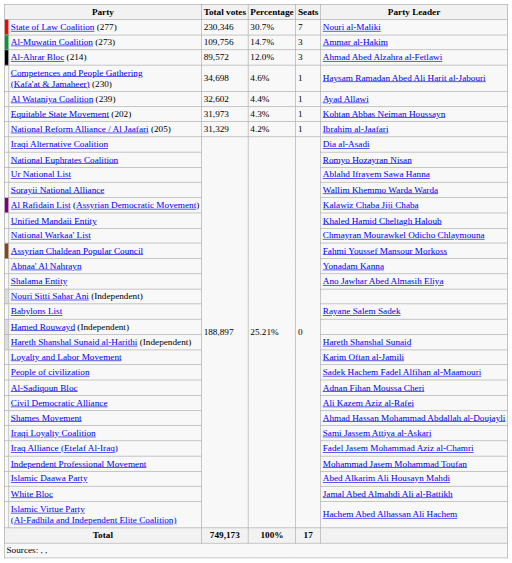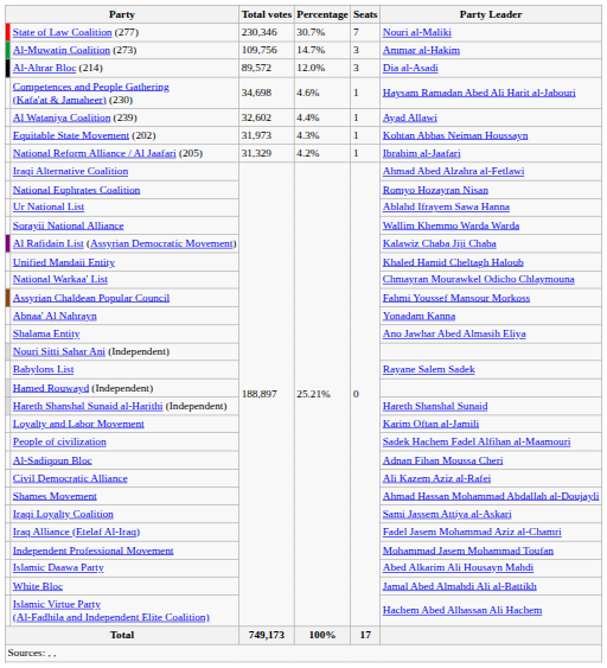Al-Ahrar Bloc (214) | Party Leader: Ahmad Abed Alzahra al-Fetlawi -> Dia al-Asadi
Iraqi Alternative Coalition | Party Leader: Dia al-Asadi -> Ahmad Abed Alzahra al-Fetlawi
